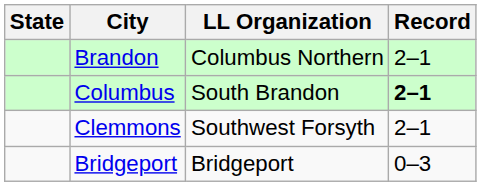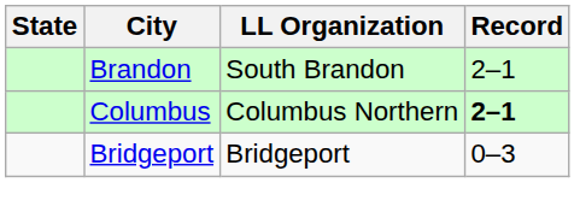Brandon | LL Organization: Columbus Northern -> South Brandon
Columbus | LL Organization: South Brandon -> Columbus Northern
- row: Clemmons | Southwest Forsyth | 2–1
